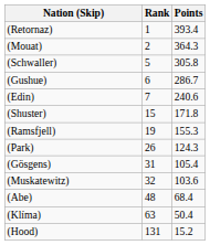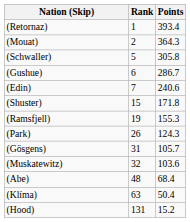(Gösgens) | Points: 105.4 -> 105.7
